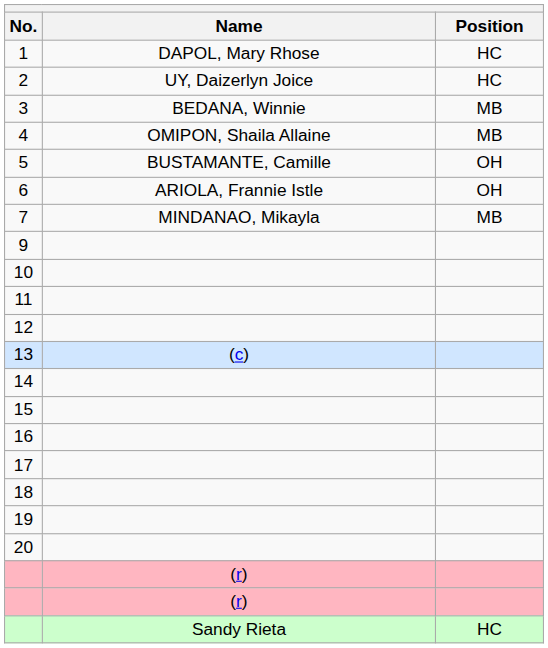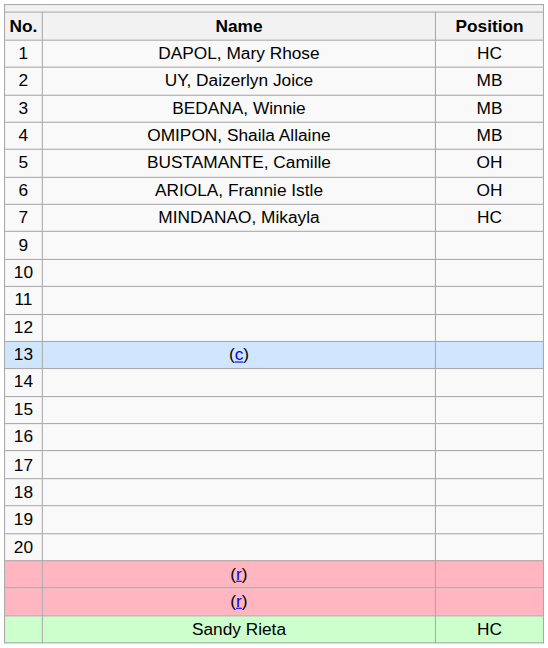2 | Position: HC -> MB
7 | Position: MB -> HC
